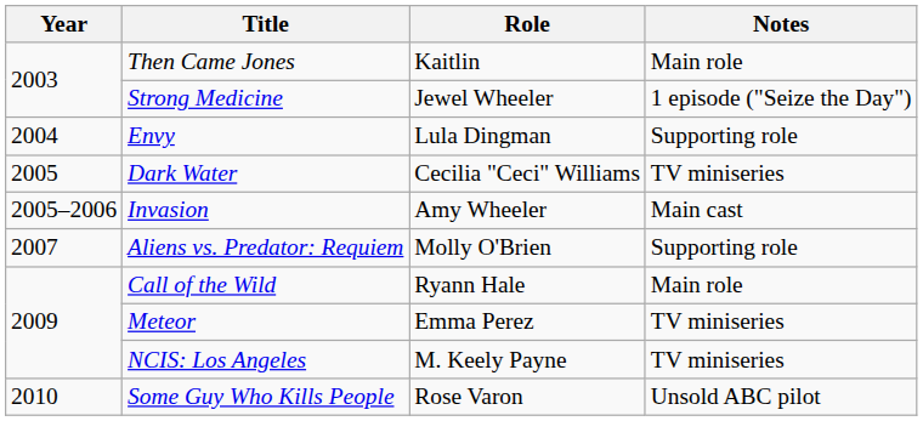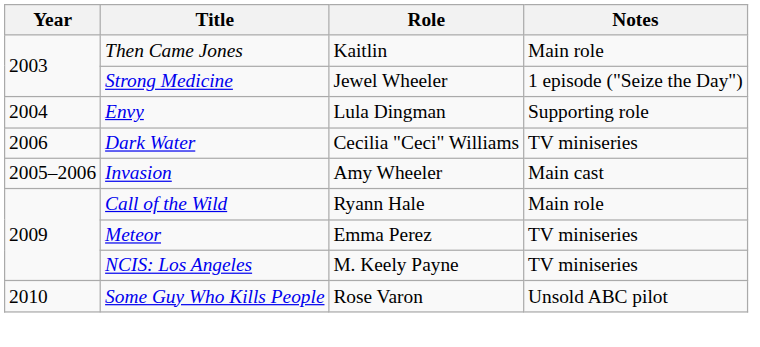Dark Water | Year: 2005 -> 2006
- row: 2007 | Aliens vs. Predator: Requiem | Molly O'Brien | Supporting role
